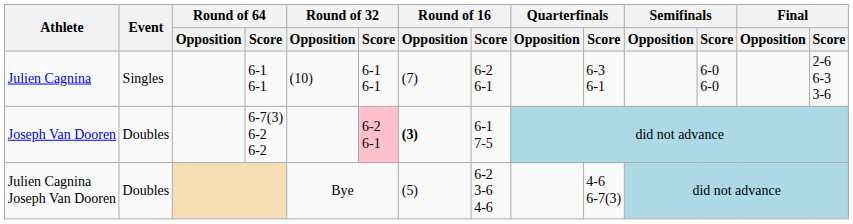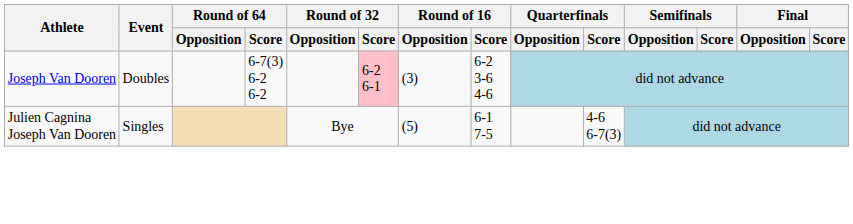- row: Julien Cagnina | Singles | 6-1 6-1 | (10) | 6-1 6-1 | (7) | 6-2 6-1 | 6-3 6-1 | 6-0 6-0 | 2-6 6-3 3-6
Joseph Van Dooren | Round of 16 / Opposition: bold -> normal
Joseph Van Dooren | Round of 16 / Score: 6-1 7-5 -> 6-2 3-6 4-6
Julien Cagnina Joseph Van Dooren | Event: Doubles -> Singles
Julien Cagnina Joseph Van Dooren | Round of 16 / Score: 6-2 3-6 4-6 -> 6-1 7-5
